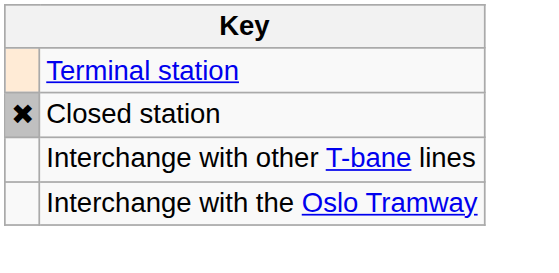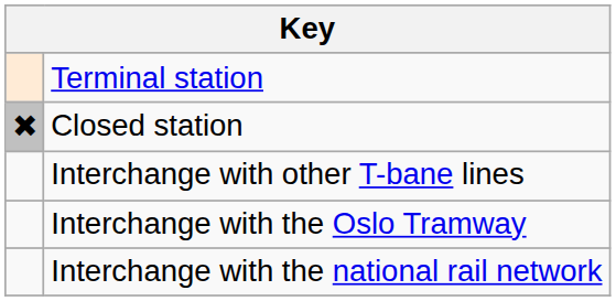+ row: Interchange with the national rail network
